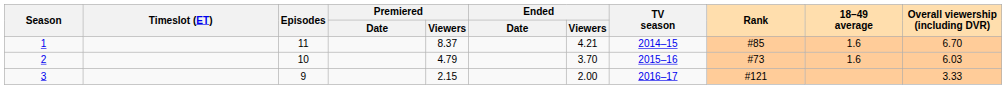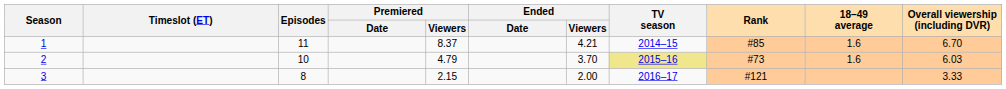2 | TV season: no background -> khaki background
3 | Episodes: 9 -> 8
